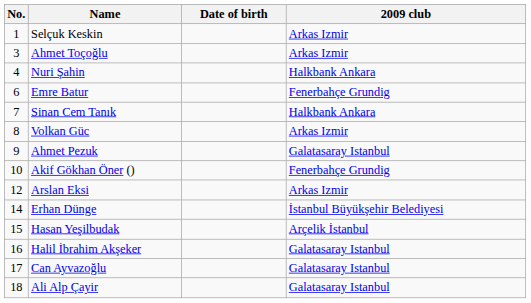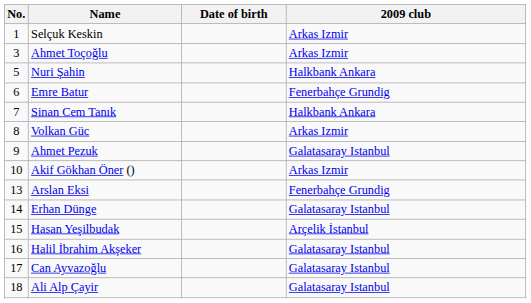Nuri Şahin | No.: 4 -> 5
Akif Gökhan Öner () | 2009 club: Fenerbahçe Grundig -> Arkas Izmir
Arslan Eksi | No.: 12 -> 13
Arslan Eksi | 2009 club: Arkas Izmir -> Fenerbahçe Grundig
Erhan Dünge | 2009 club: İstanbul Büyükşehir Belediyesi -> Galatasaray Istanbul
